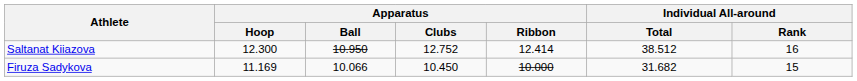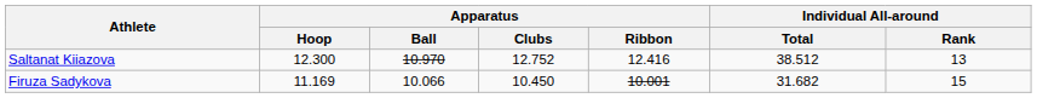Saltanat Kiiazova | Apparatus / Ball: 10.950 -> 10.970
Saltanat Kiiazova | Apparatus / Ribbon: 12.414 -> 12.416
Saltanat Kiiazova | Individual All-around / Rank: 16 -> 13
Firuza Sadykova | Apparatus / Ribbon: 10.000 -> 10.001
